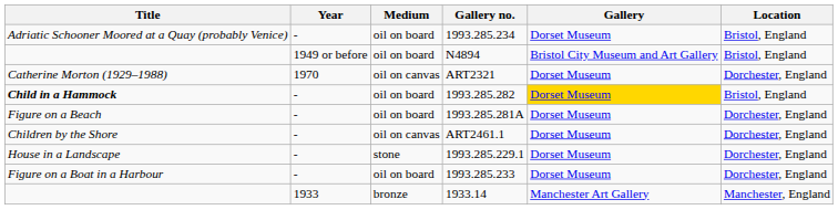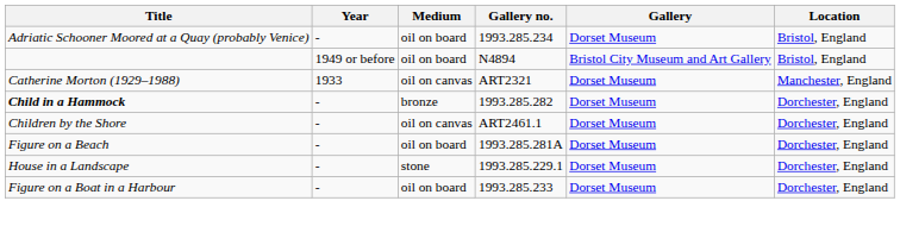ART2321 | Year: 1970 -> 1933
ART2321 | Location: Dorchester, England -> Manchester, England
1993.285.282 | Medium: oil on board -> bronze
1993.285.282 | Gallery: gold background -> no background
1993.285.282 | Location: Bristol, England -> Dorchester, England
rows swapped: ART2461.1 <-> 1993.285.281A
- row: 1933 | bronze | 1933.14 | Manchester Art Gallery | Manchester, England
